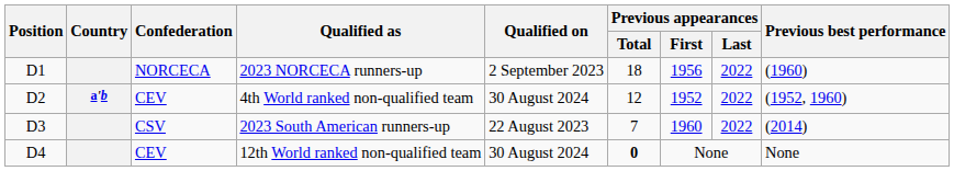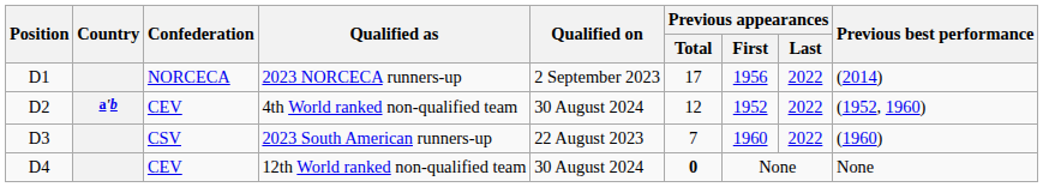2023 NORCECA runners-up | Previous appearances / Total: 18 -> 17
2023 NORCECA runners-up | Previous best performance: (1960) -> (2014)
2023 South American runners-up | Previous best performance: (2014) -> (1960)
